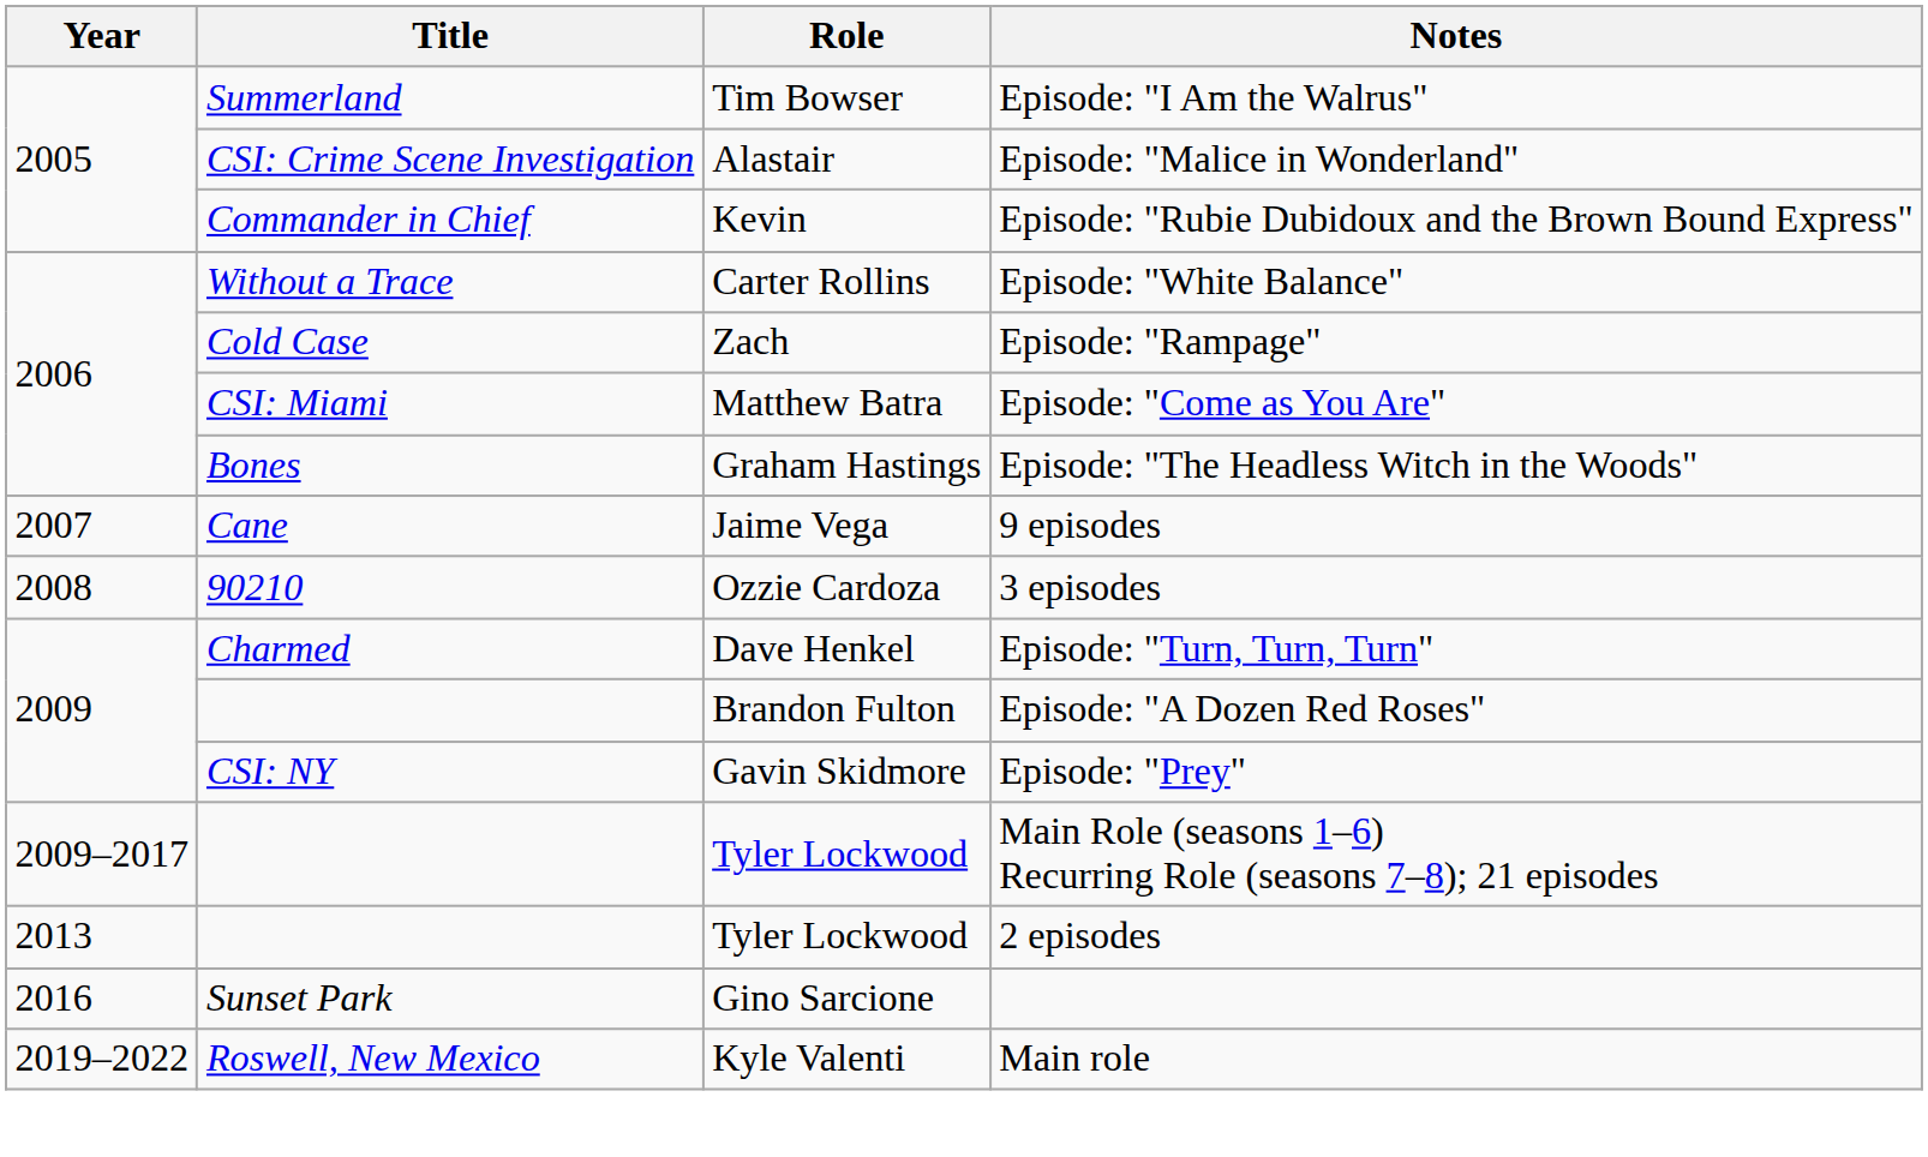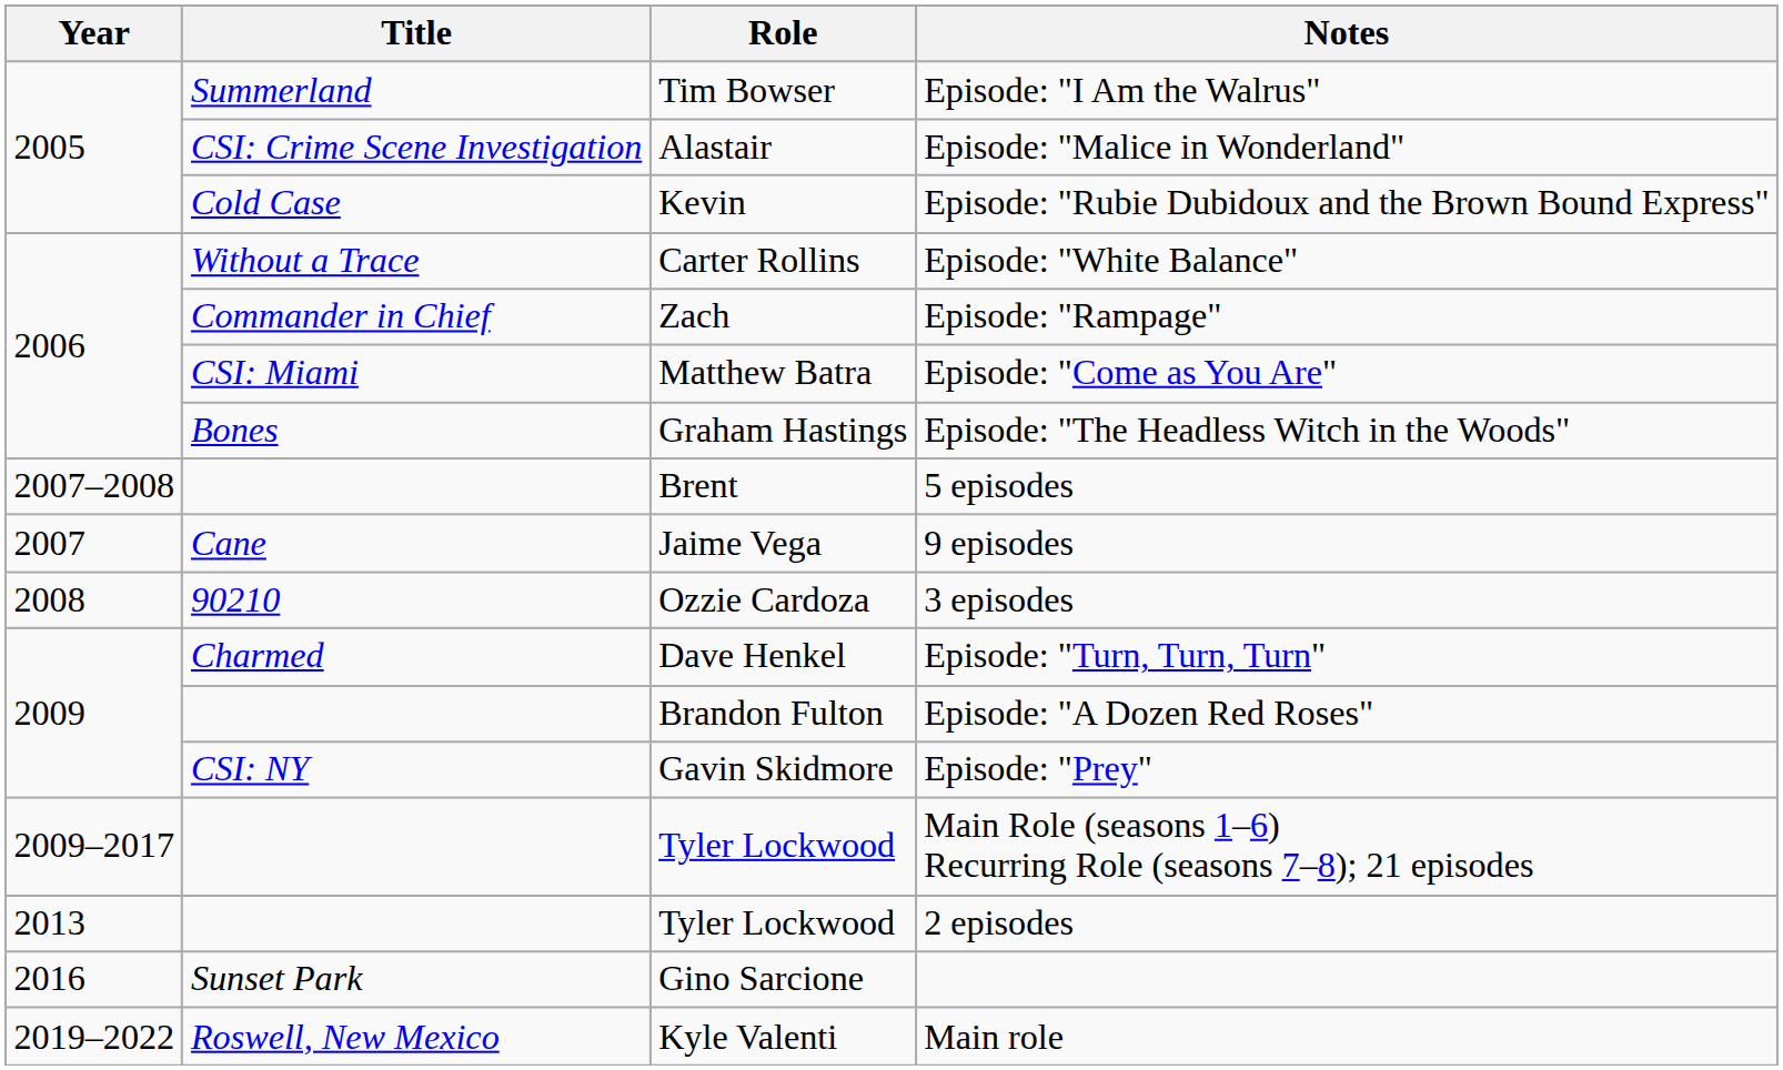Episode: "Rubie Dubidoux and the Brown Bound Express" | Title: Commander in Chief -> Cold Case
Episode: "Rampage" | Title: Cold Case -> Commander in Chief
+ row: 2007–2008 | Brent | 5 episodes
